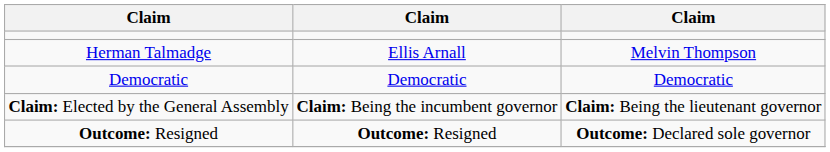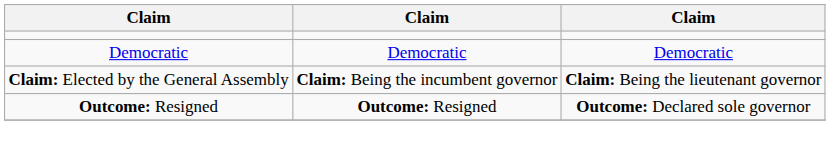- row: Herman Talmadge | Ellis Arnall | Melvin Thompson
